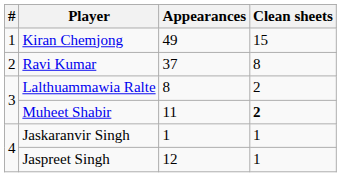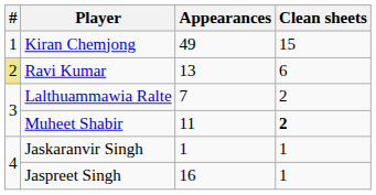Ravi Kumar | #: no background -> khaki background
Ravi Kumar | Appearances: 37 -> 13
Ravi Kumar | Clean sheets: 8 -> 6
Lalthuammawia Ralte | Appearances: 8 -> 7
Jaspreet Singh | Appearances: 12 -> 16
